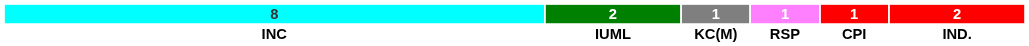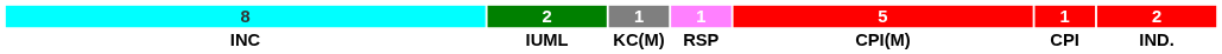+ column: 5 | CPI(M)
